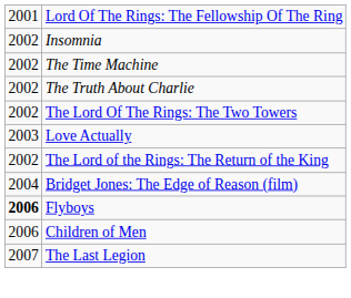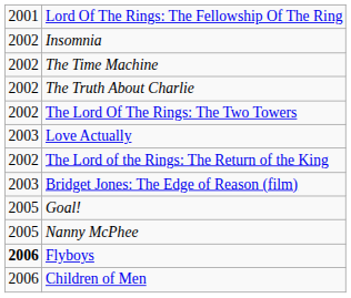Bridget Jones: The Edge of Reason (film) | column 1: 2004 -> 2003
+ row: 2005 | Goal!
+ row: 2005 | Nanny McPhee
- row: 2007 | The Last Legion
